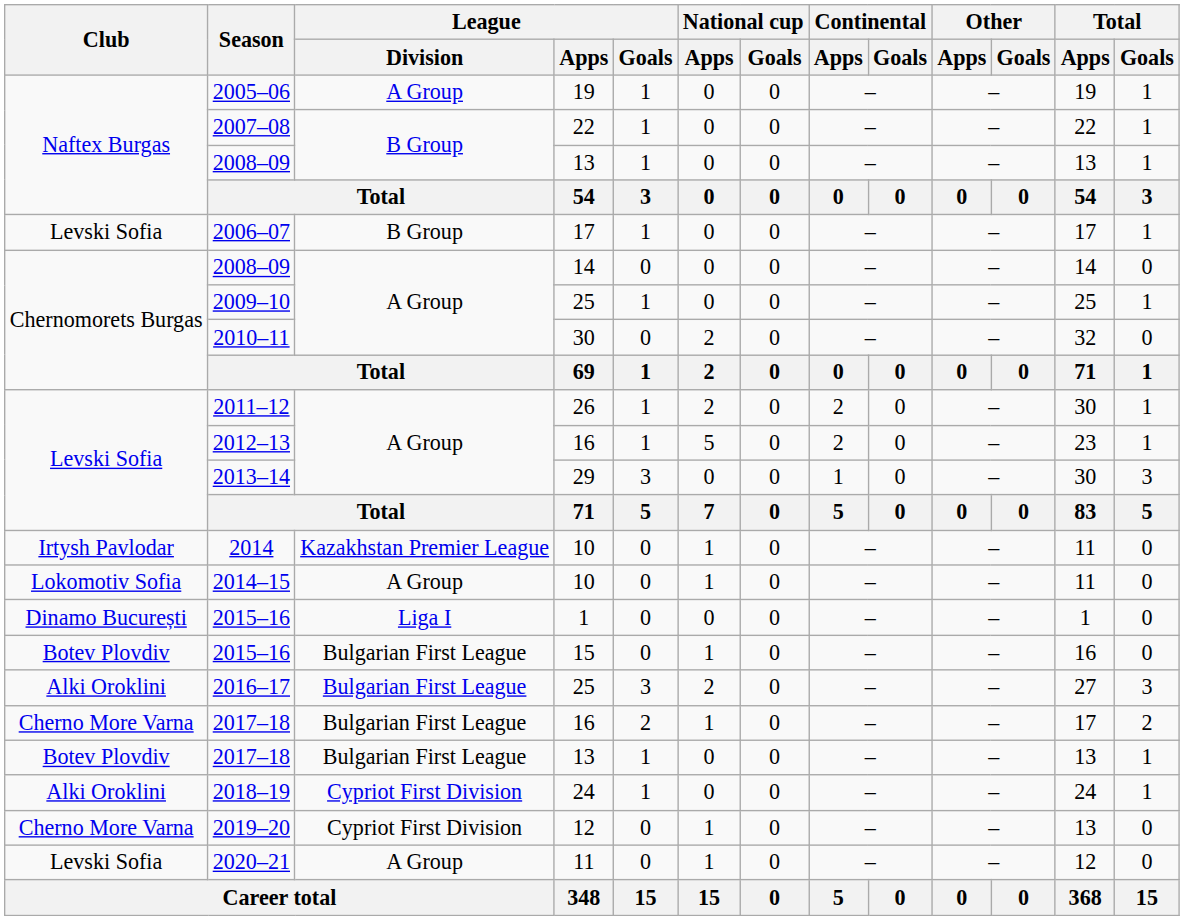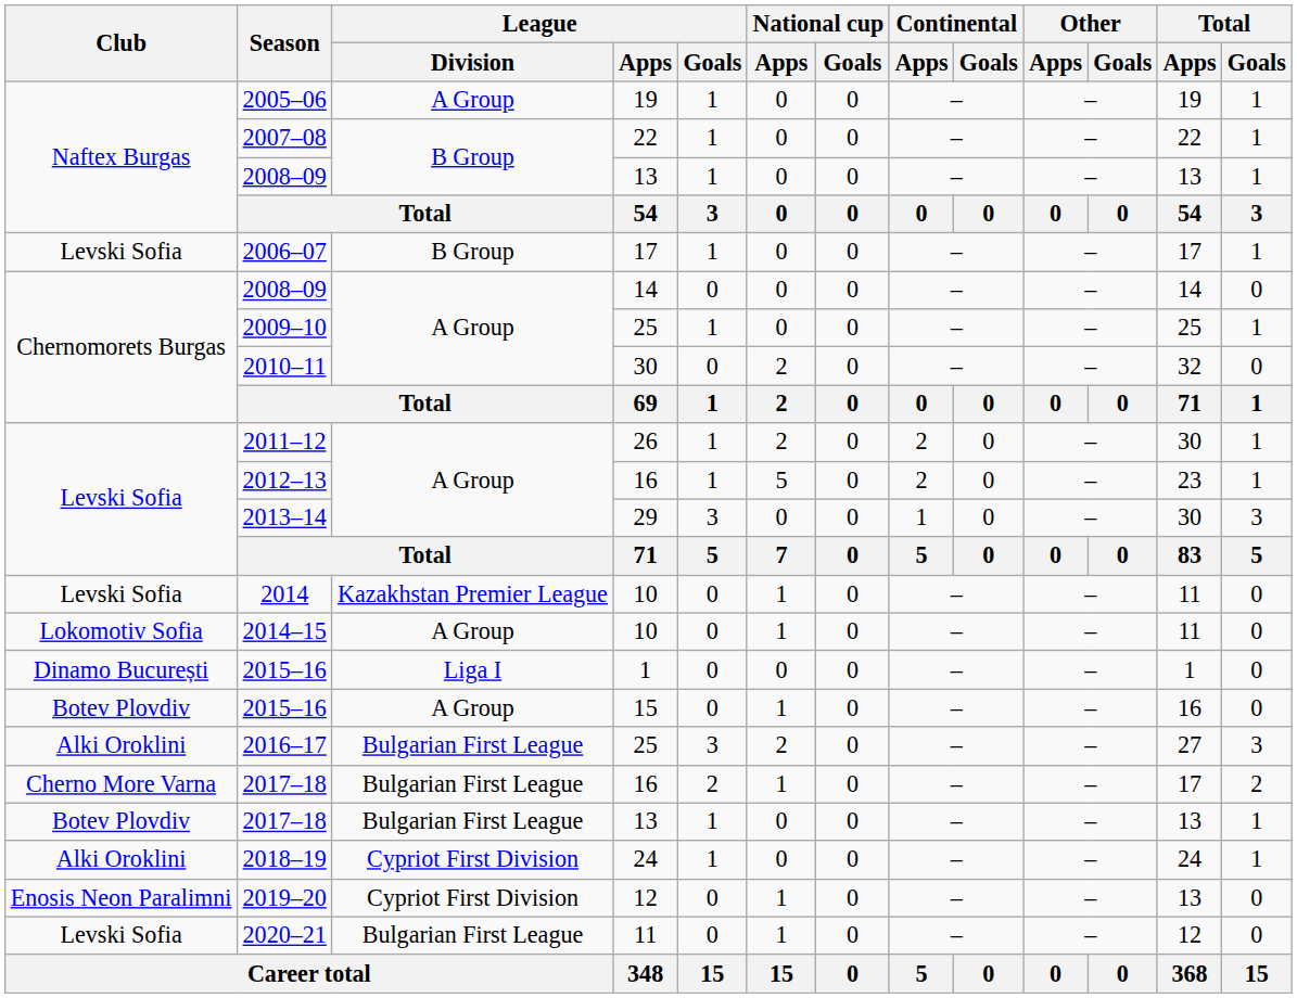2014 | Club: Irtysh Pavlodar -> Levski Sofia
2015–16 / 15 | League / Division: Bulgarian First League -> A Group
2019–20 | Club: Cherno More Varna -> Enosis Neon Paralimni
2020–21 | League / Division: A Group -> Bulgarian First League
